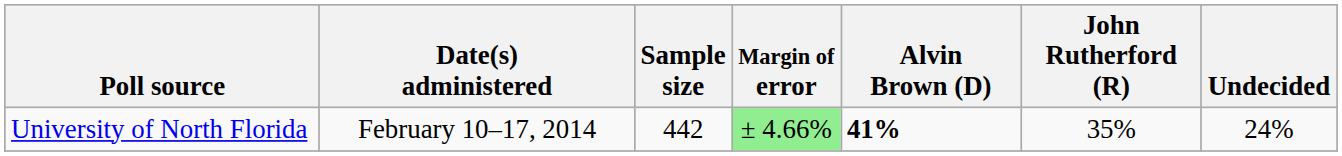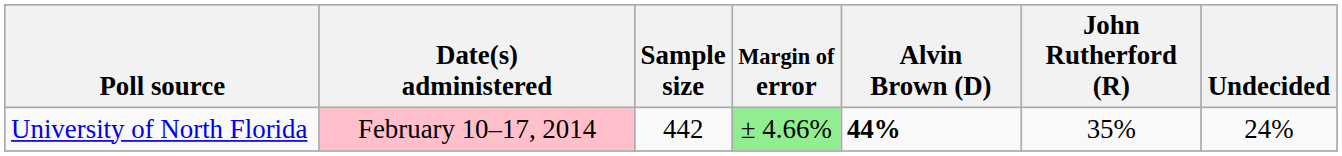University of North Florida | Date(s) administered: no background -> pink background
University of North Florida | Alvin Brown (D): 41% -> 44%
